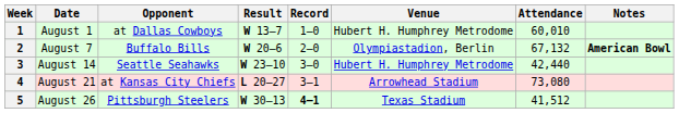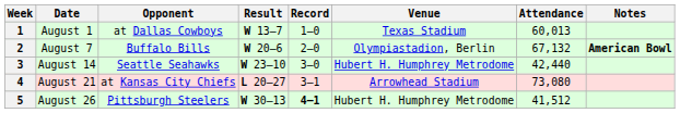1 | Venue: Hubert H. Humphrey Metrodome -> Texas Stadium
1 | Attendance: 60,010 -> 60,013
5 | Venue: Texas Stadium -> Hubert H. Humphrey Metrodome
